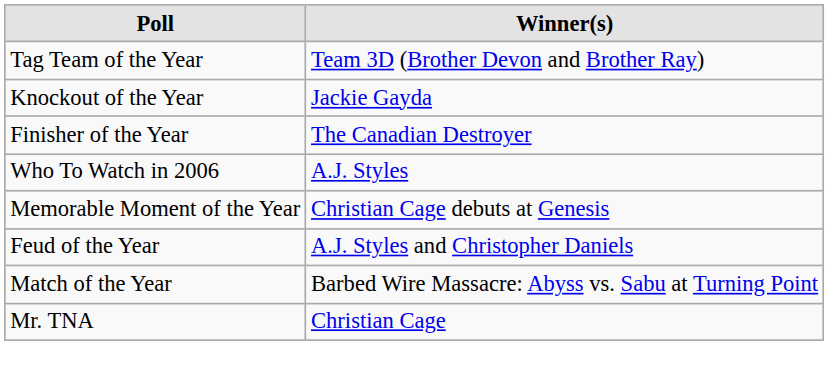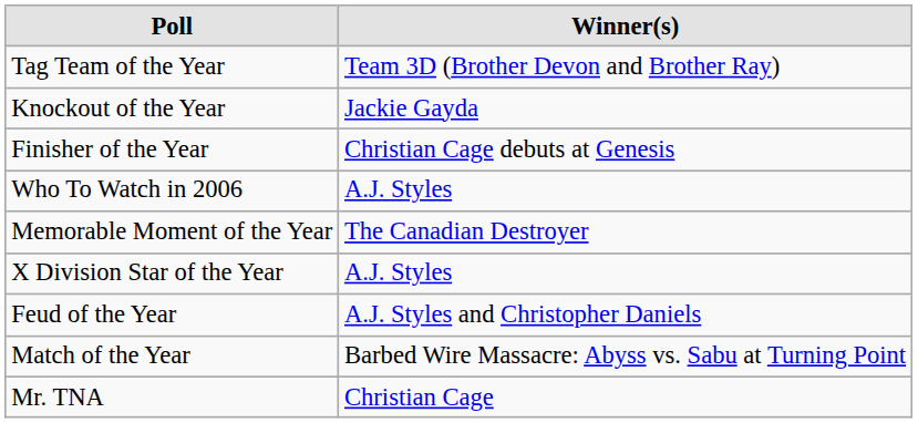Finisher of the Year | Winner(s): The Canadian Destroyer -> Christian Cage debuts at Genesis
Memorable Moment of the Year | Winner(s): Christian Cage debuts at Genesis -> The Canadian Destroyer
+ row: X Division Star of the Year | A.J. Styles
